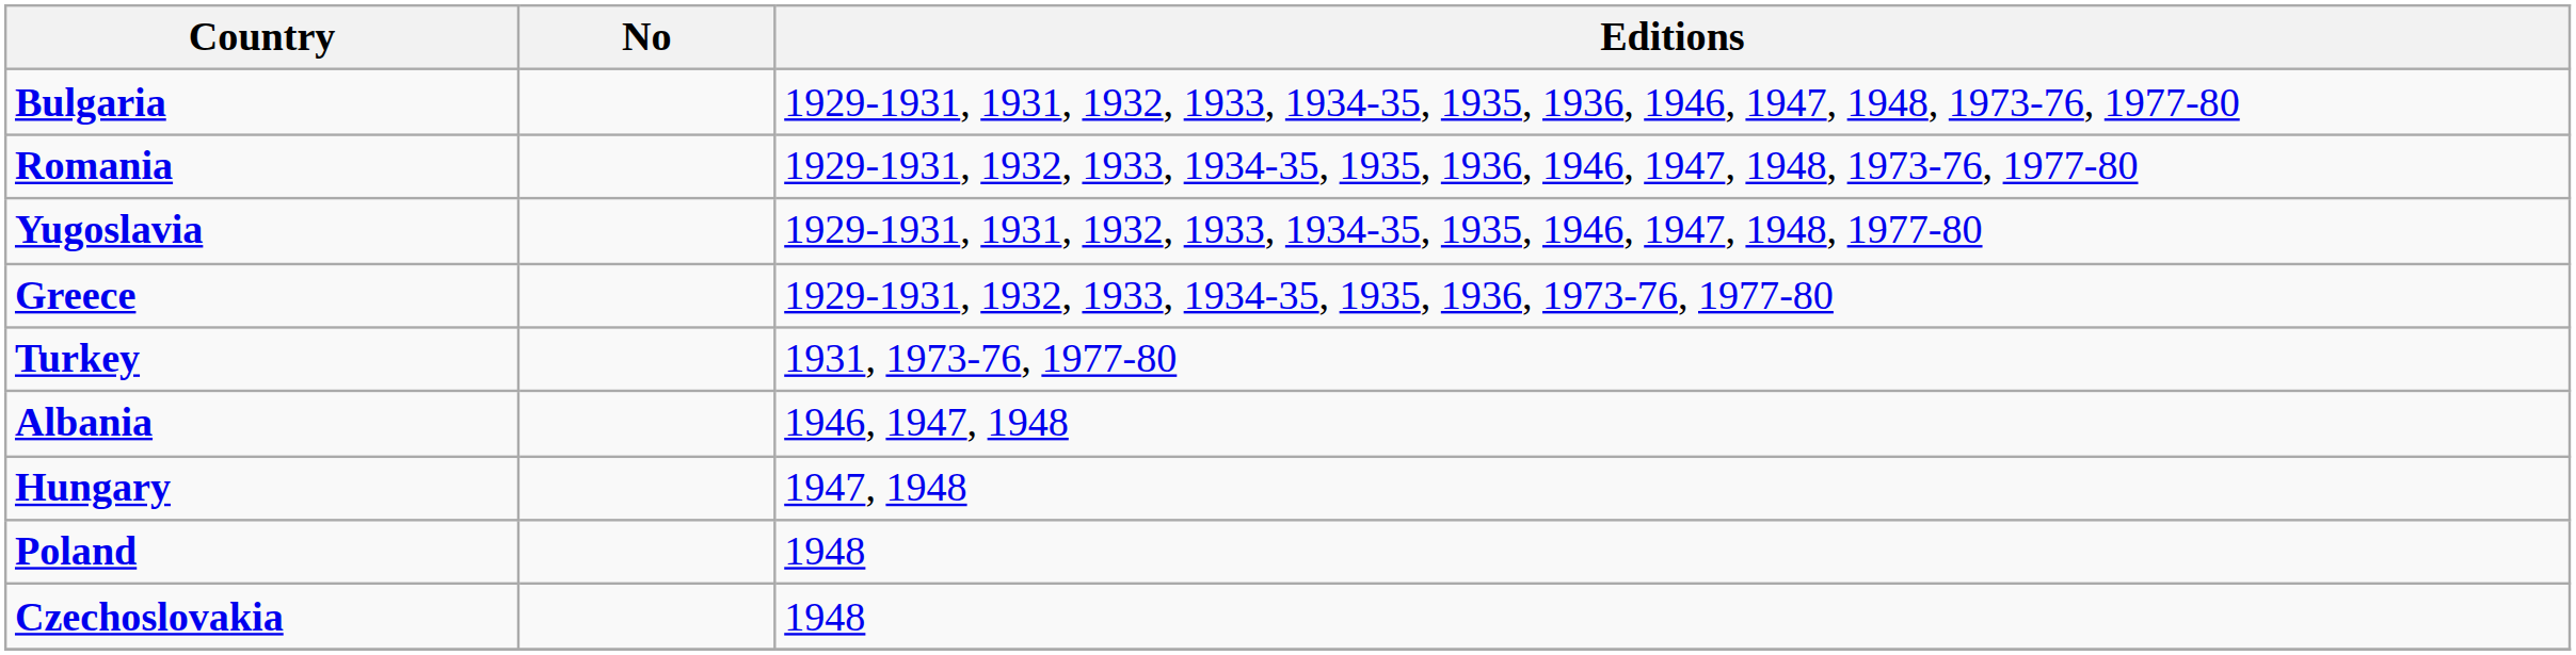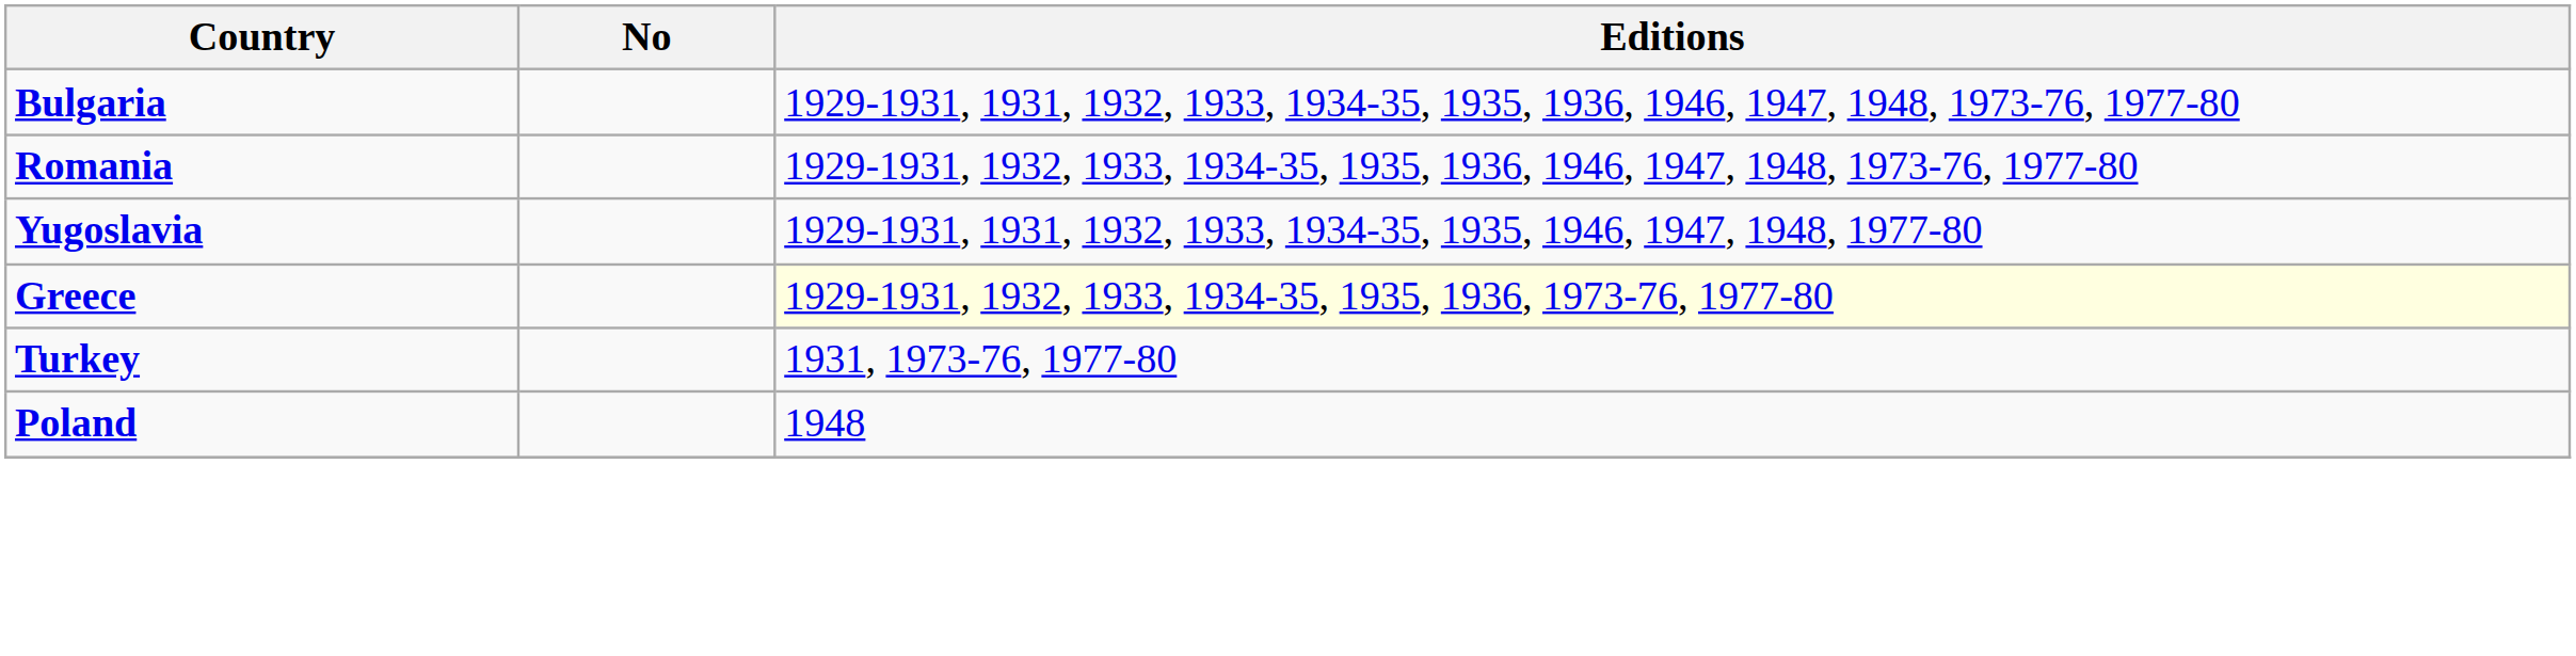Greece | Editions: no background -> lightyellow background
- row: Albania | 1946, 1947, 1948
- row: Hungary | 1947, 1948
- row: Czechoslovakia | 1948
